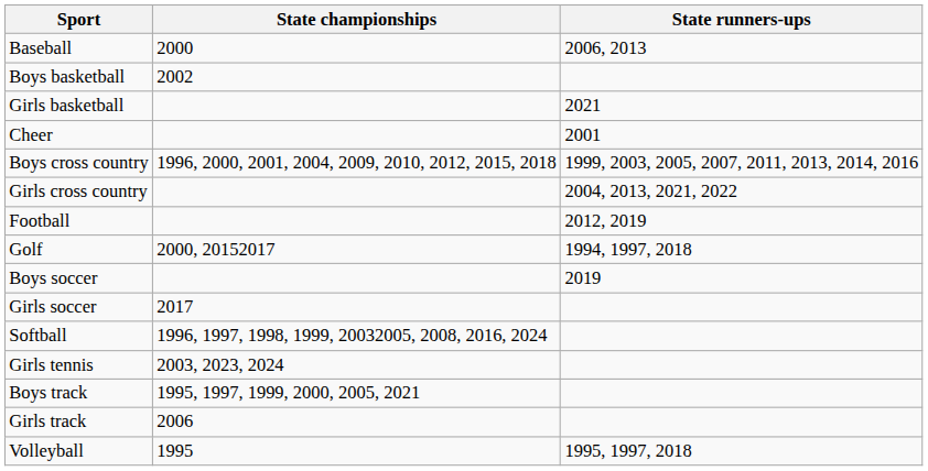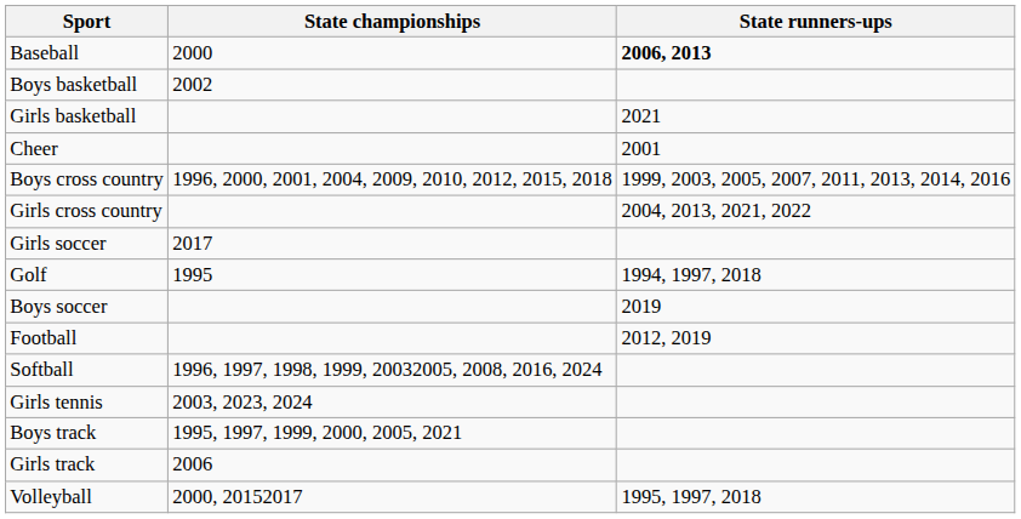Baseball | State runners-ups: normal -> bold
rows swapped: Football <-> Girls soccer
Golf | State championships: 2000, 20152017 -> 1995
Volleyball | State championships: 1995 -> 2000, 20152017
